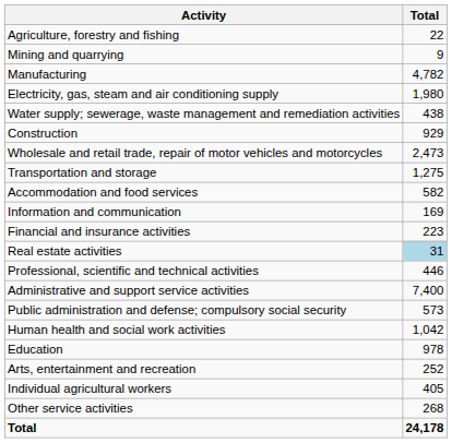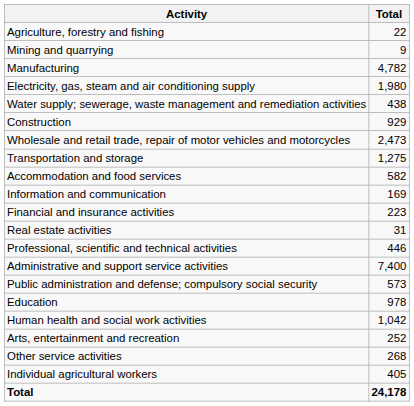Real estate activities | Total: lightblue background -> no background
rows swapped: Education <-> Human health and social work activities
rows swapped: Other service activities <-> Individual agricultural workers
